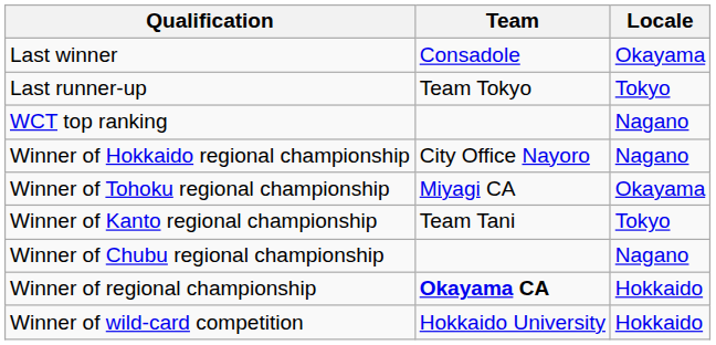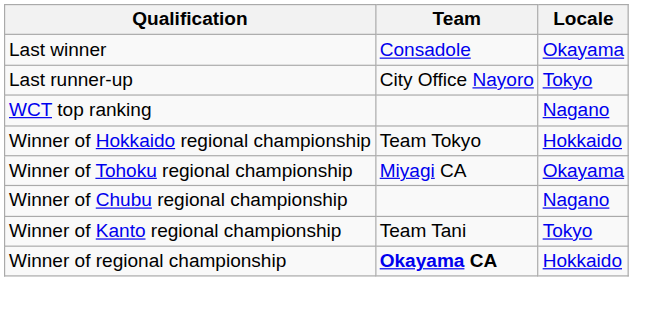Last runner-up | Team: Team Tokyo -> City Office Nayoro
Winner of Hokkaido regional championship | Team: City Office Nayoro -> Team Tokyo
Winner of Hokkaido regional championship | Locale: Nagano -> Hokkaido
rows swapped: Winner of Kanto regional championship <-> Winner of Chubu regional championship
- row: Winner of wild-card competition | Hokkaido University | Hokkaido
